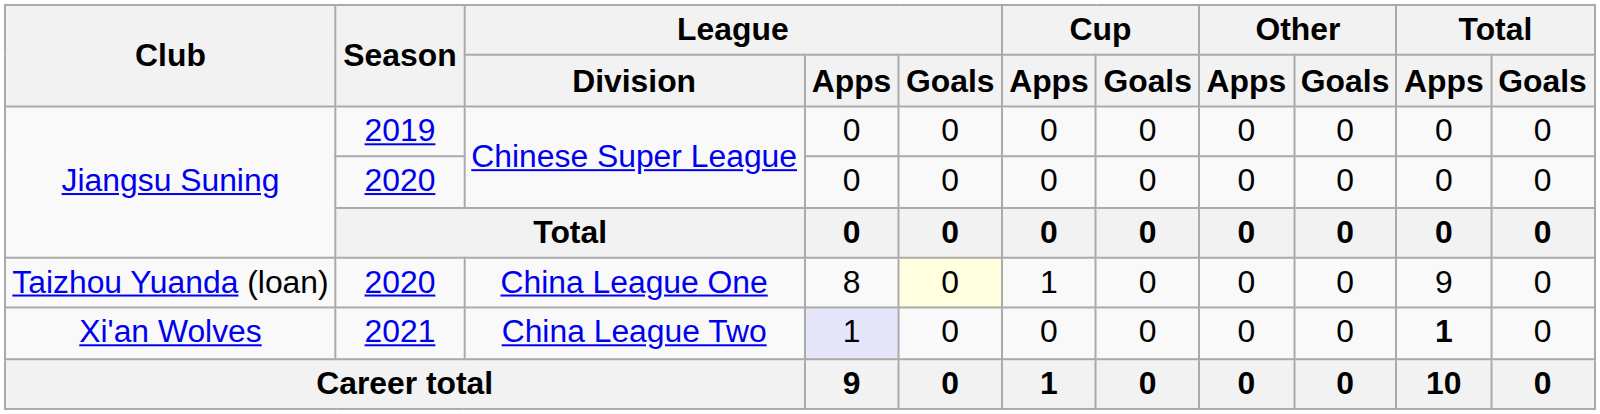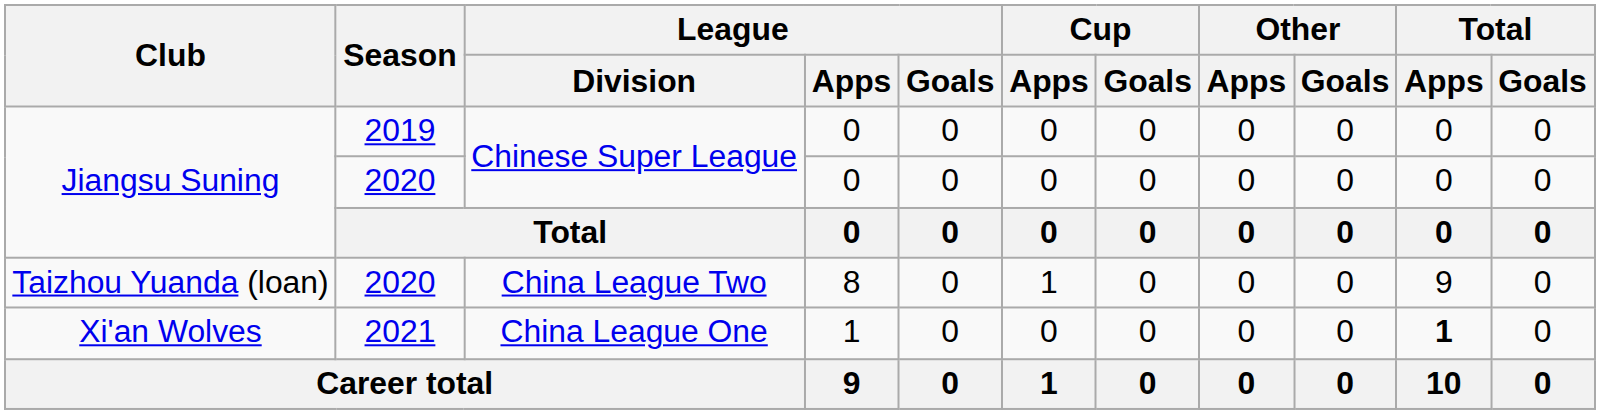Taizhou Yuanda (loan) | League / Division: China League One -> China League Two
Taizhou Yuanda (loan) | League / Goals: lightyellow background -> no background
Xi'an Wolves | League / Division: China League Two -> China League One
Xi'an Wolves | League / Apps: lavender background -> no background
